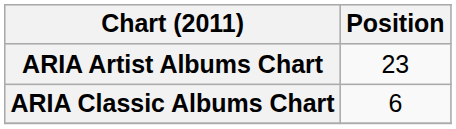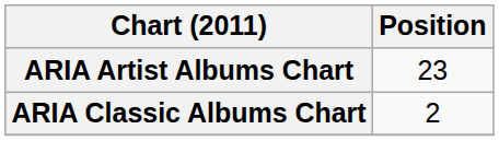ARIA Classic Albums Chart | Position: 6 -> 2
